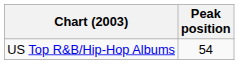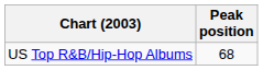US Top R&B/Hip-Hop Albums | Peak position: 54 -> 68
